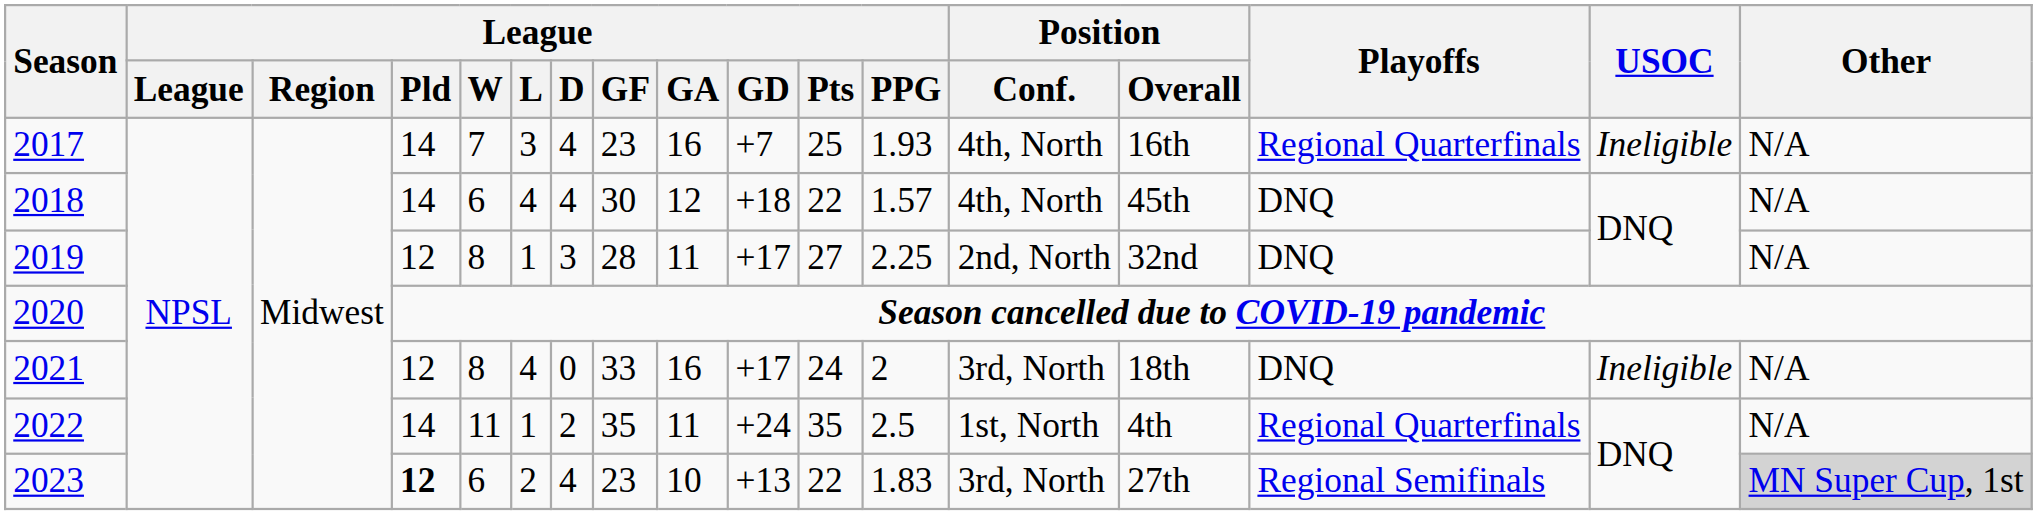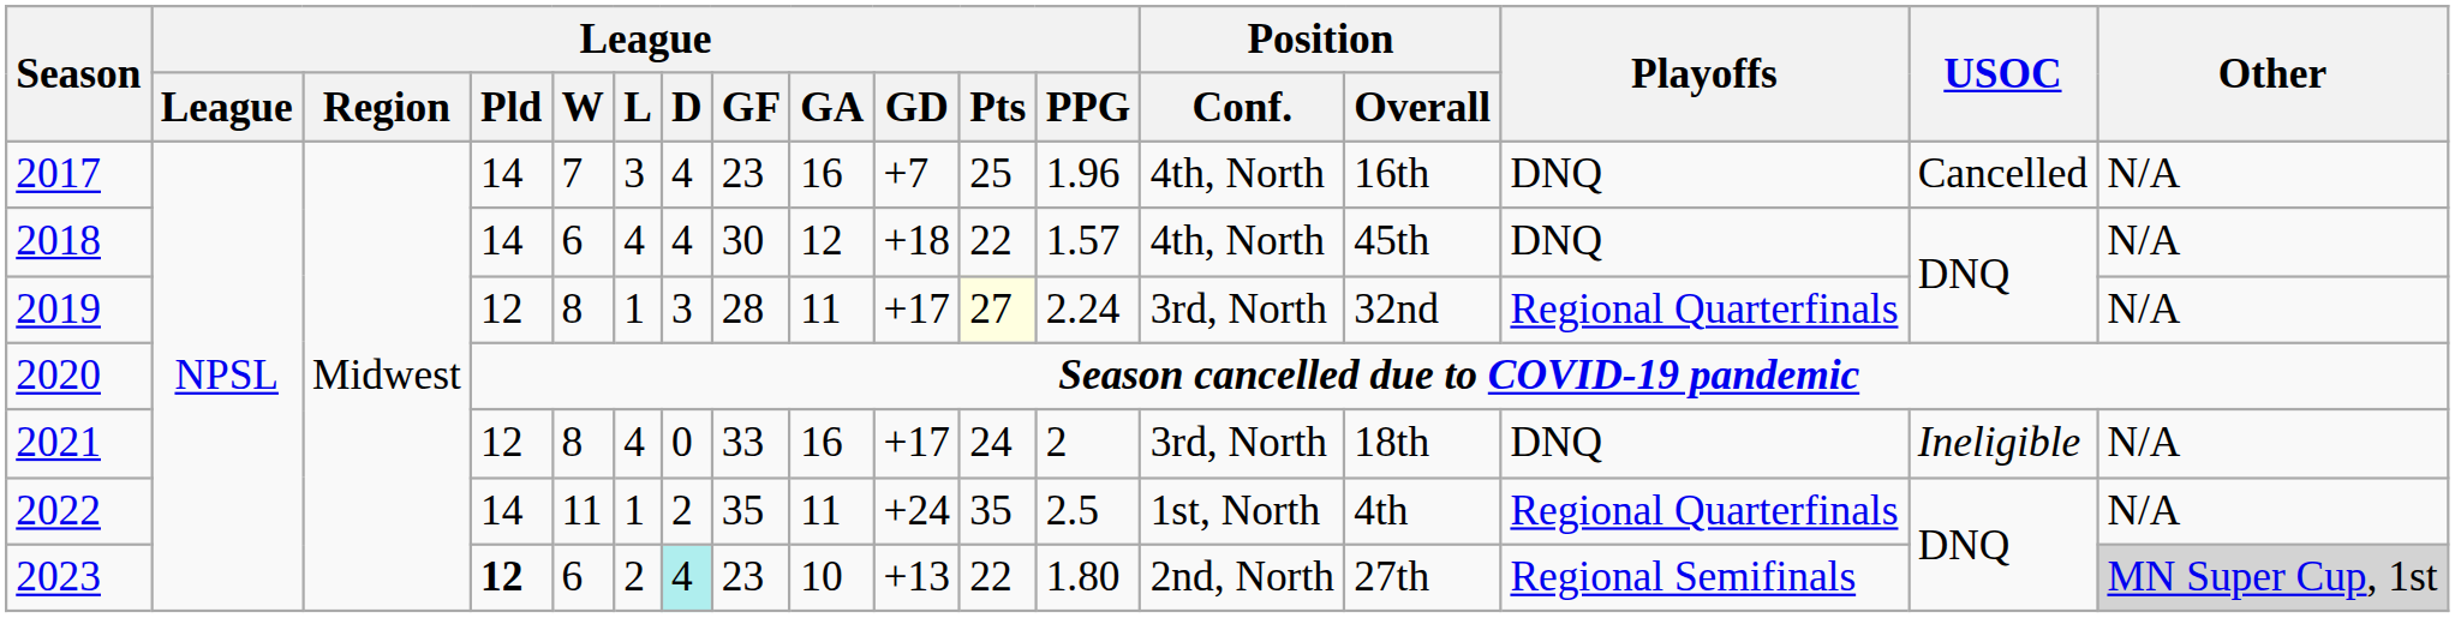2017 | League / PPG: 1.93 -> 1.96
2017 | Playoffs: Regional Quarterfinals -> DNQ
2017 | USOC: Ineligible -> Cancelled
2019 | League / Pts: no background -> lightyellow background
2019 | League / PPG: 2.25 -> 2.24
2019 | Position / Conf.: 2nd, North -> 3rd, North
2019 | Playoffs: DNQ -> Regional Quarterfinals
2023 | League / D: no background -> paleturquoise background
2023 | League / PPG: 1.83 -> 1.80
2023 | Position / Conf.: 3rd, North -> 2nd, North
